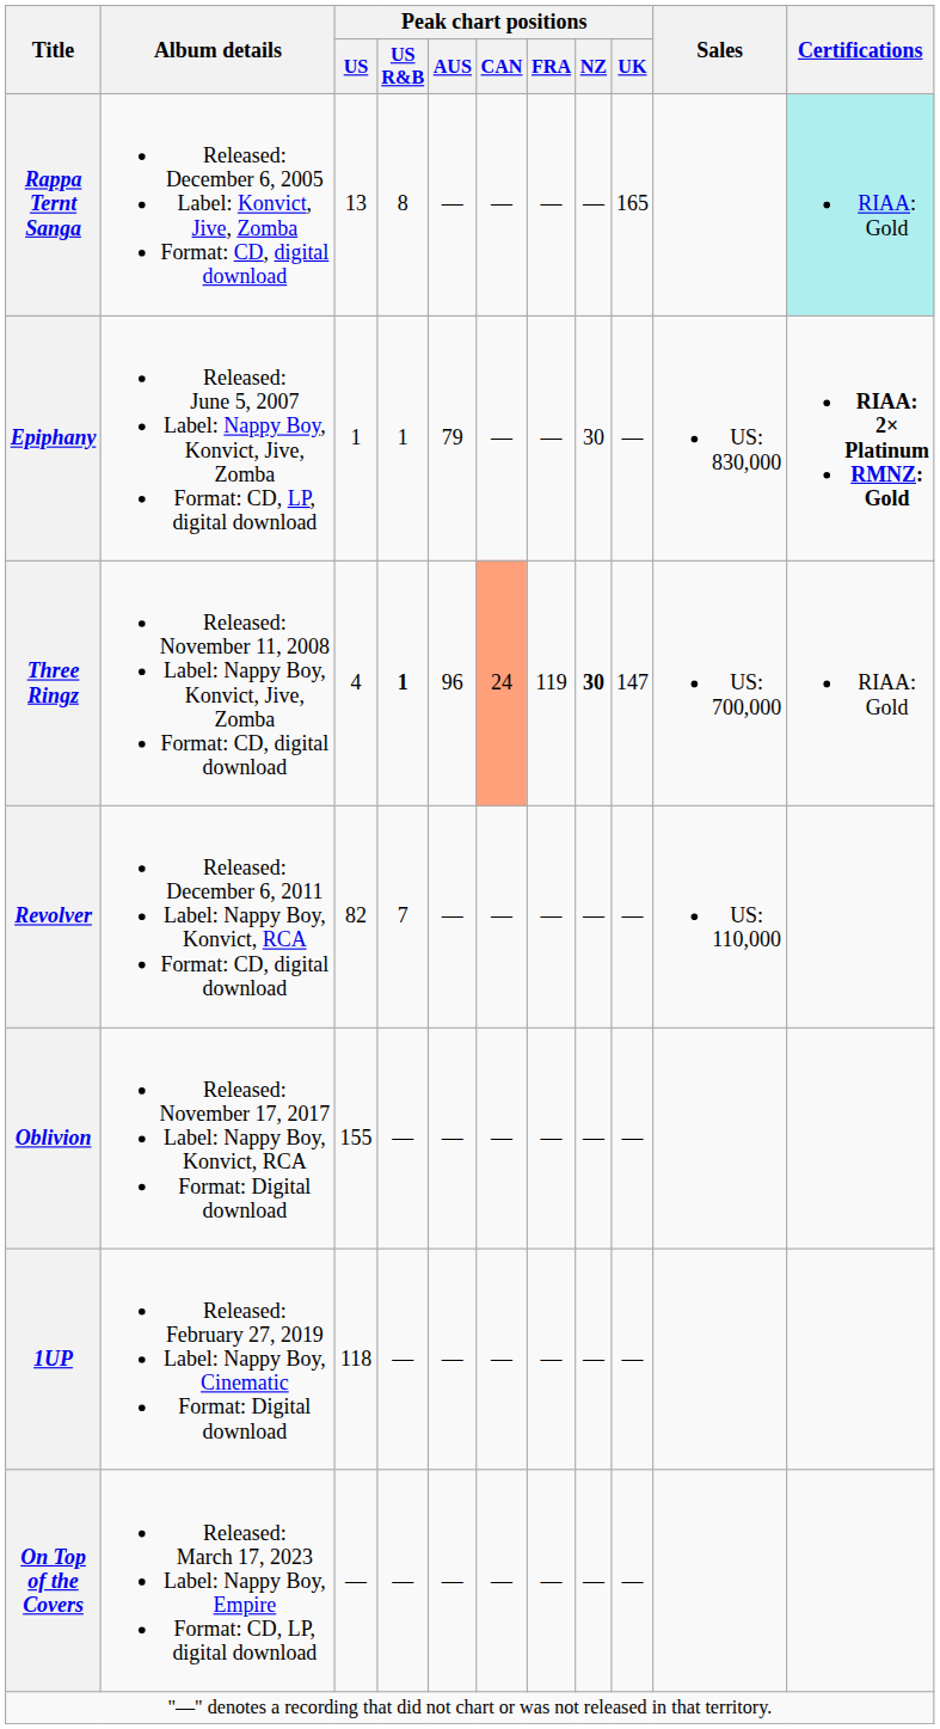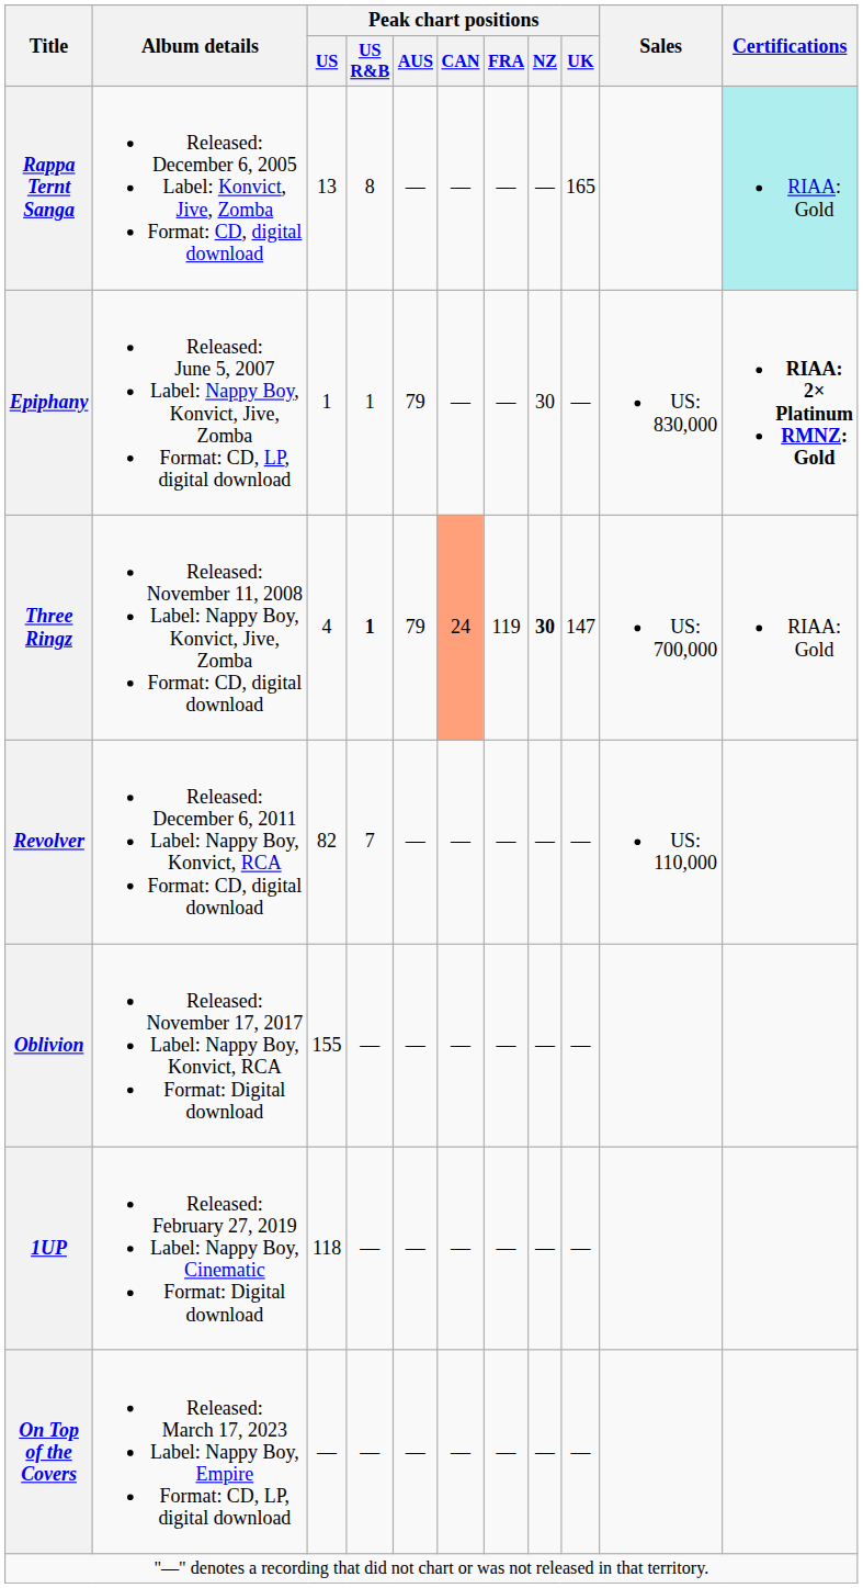Three Ringz | Peak chart positions / AUS: 96 -> 79
